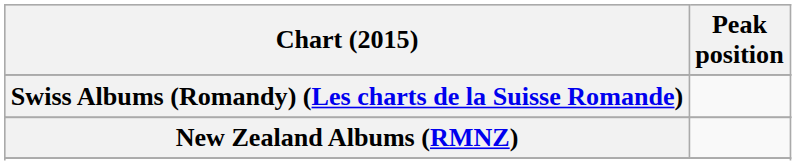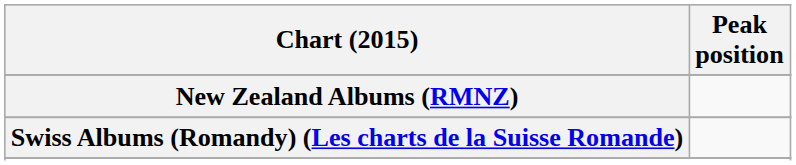rows swapped: New Zealand Albums (RMNZ) <-> Swiss Albums (Romandy) (Les charts de la Suisse Romande)
